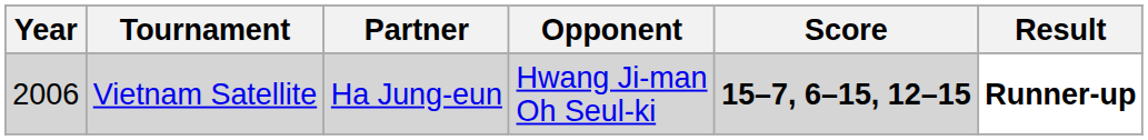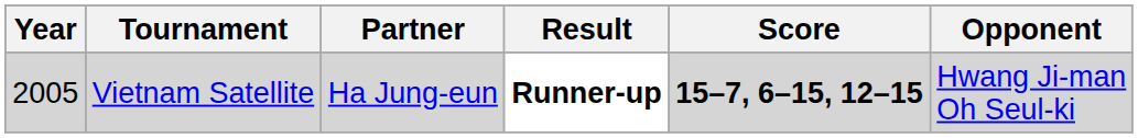columns swapped: Opponent <-> Result
Vietnam Satellite | Year: 2006 -> 2005
